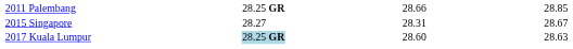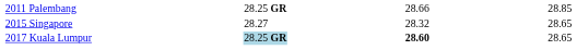2015 Singapore | column 5: 28.31 -> 28.32
2015 Singapore | column 7: 28.67 -> 28.65
2017 Kuala Lumpur | column 5: normal -> bold
2017 Kuala Lumpur | column 7: 28.63 -> 28.65
